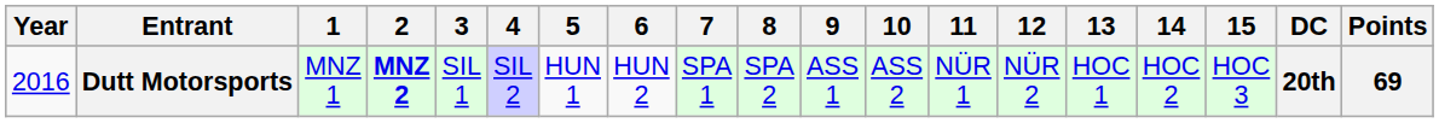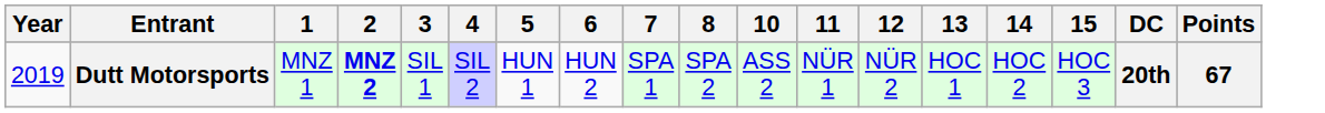- column: 9 | ASS 1
Dutt Motorsports | Year: 2016 -> 2019
Dutt Motorsports | Points: 69 -> 67
